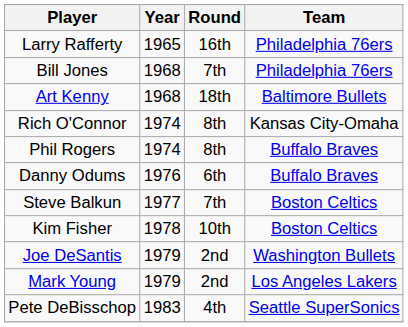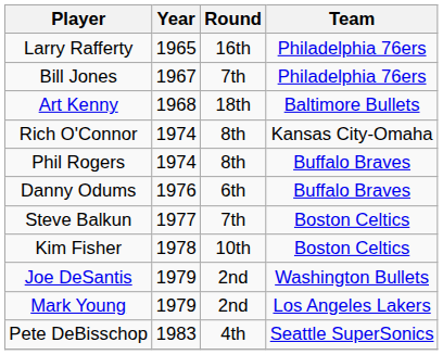Bill Jones | Year: 1968 -> 1967
